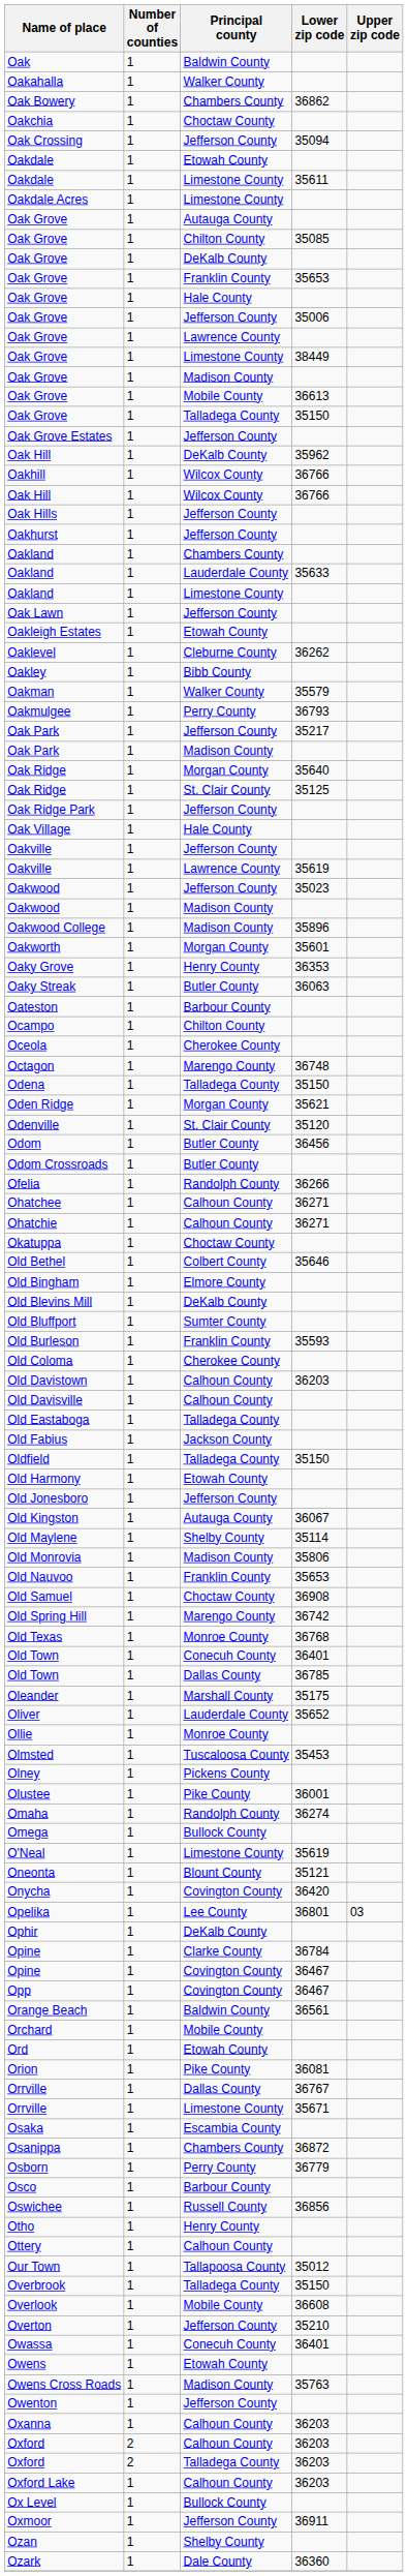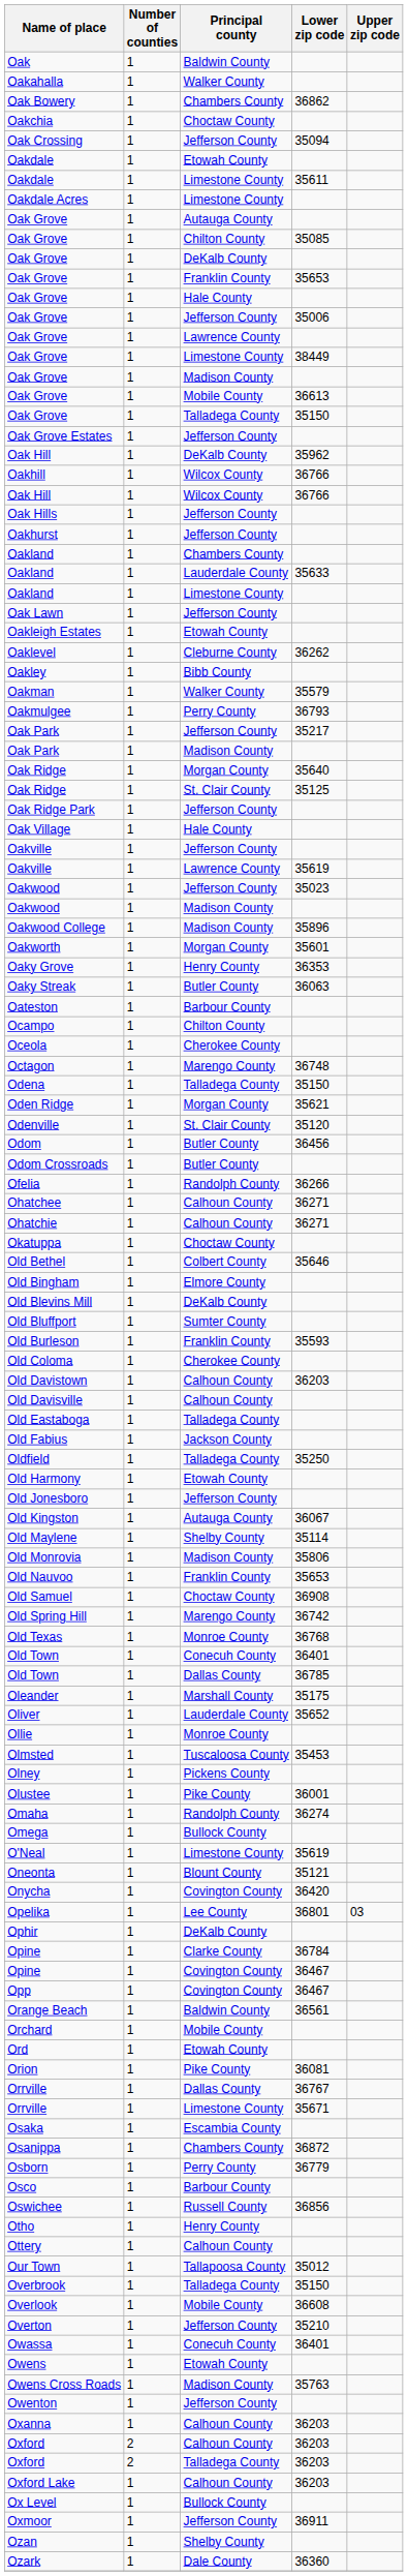Oldfield | Lower zip code: 35150 -> 35250
